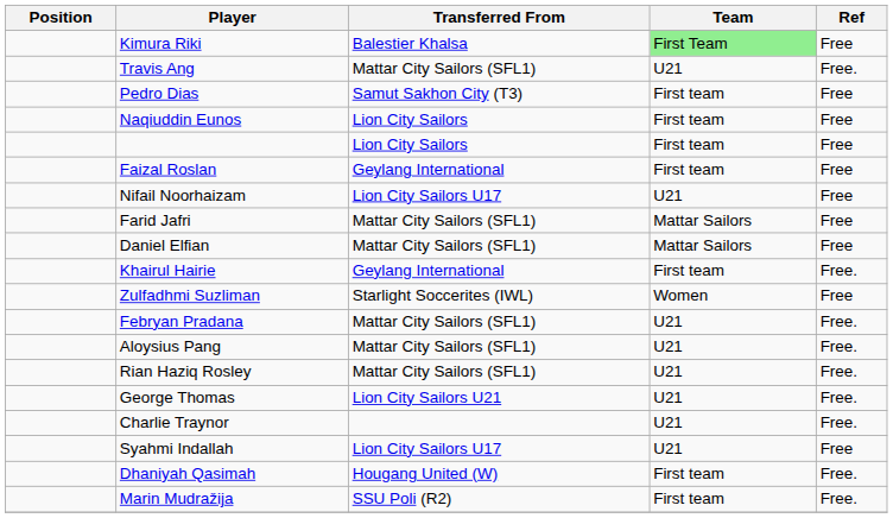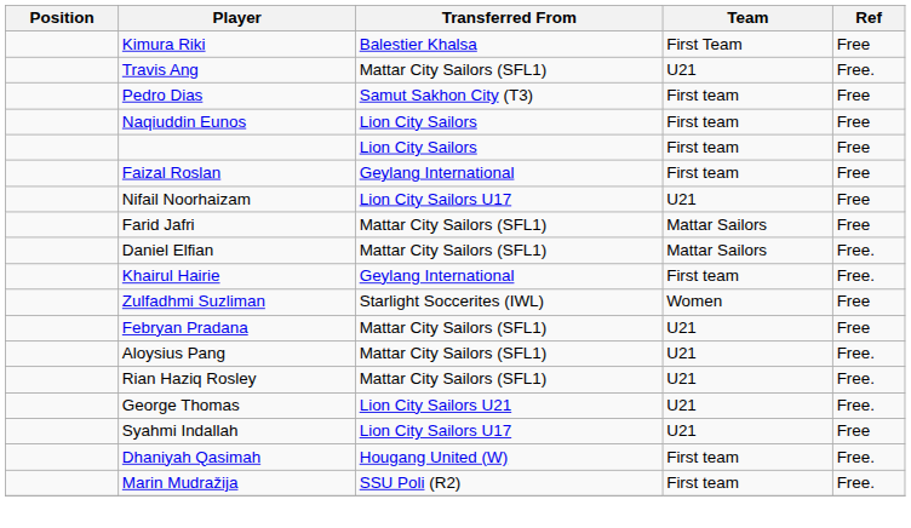Kimura Riki | Team: lightgreen background -> no background
Daniel Elfian | Ref: Free -> Free.
Febryan Pradana | Ref: Free. -> Free
- row: Charlie Traynor | U21 | Free.
